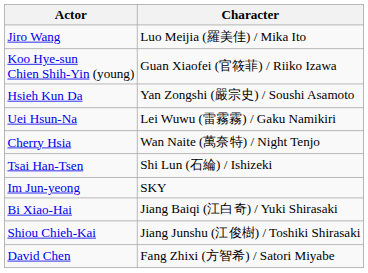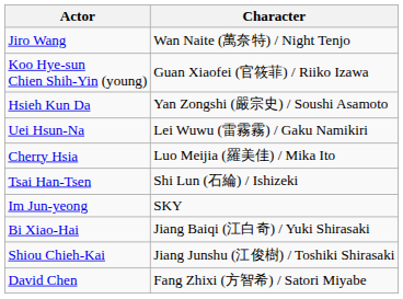Jiro Wang | Character: Luo Meijia (羅美佳) / Mika Ito -> Wan Naite (萬奈特) / Night Tenjo
Cherry Hsia | Character: Wan Naite (萬奈特) / Night Tenjo -> Luo Meijia (羅美佳) / Mika Ito
